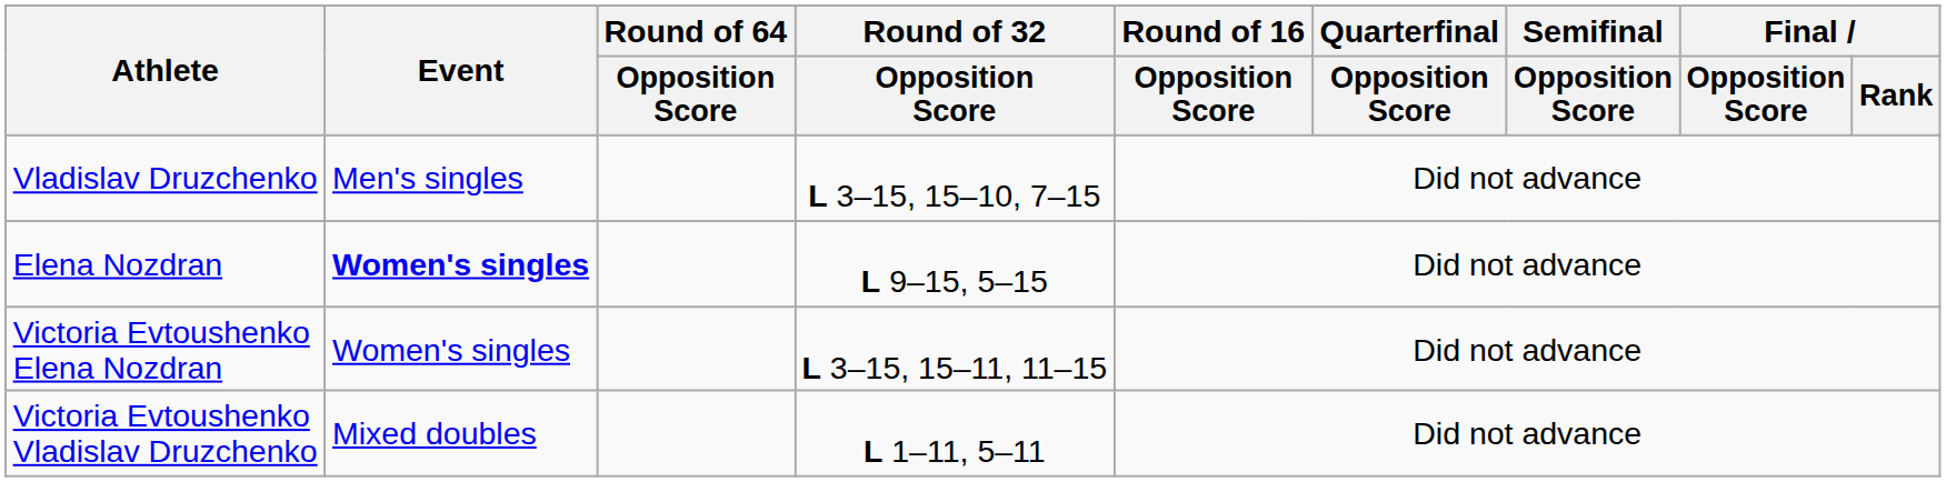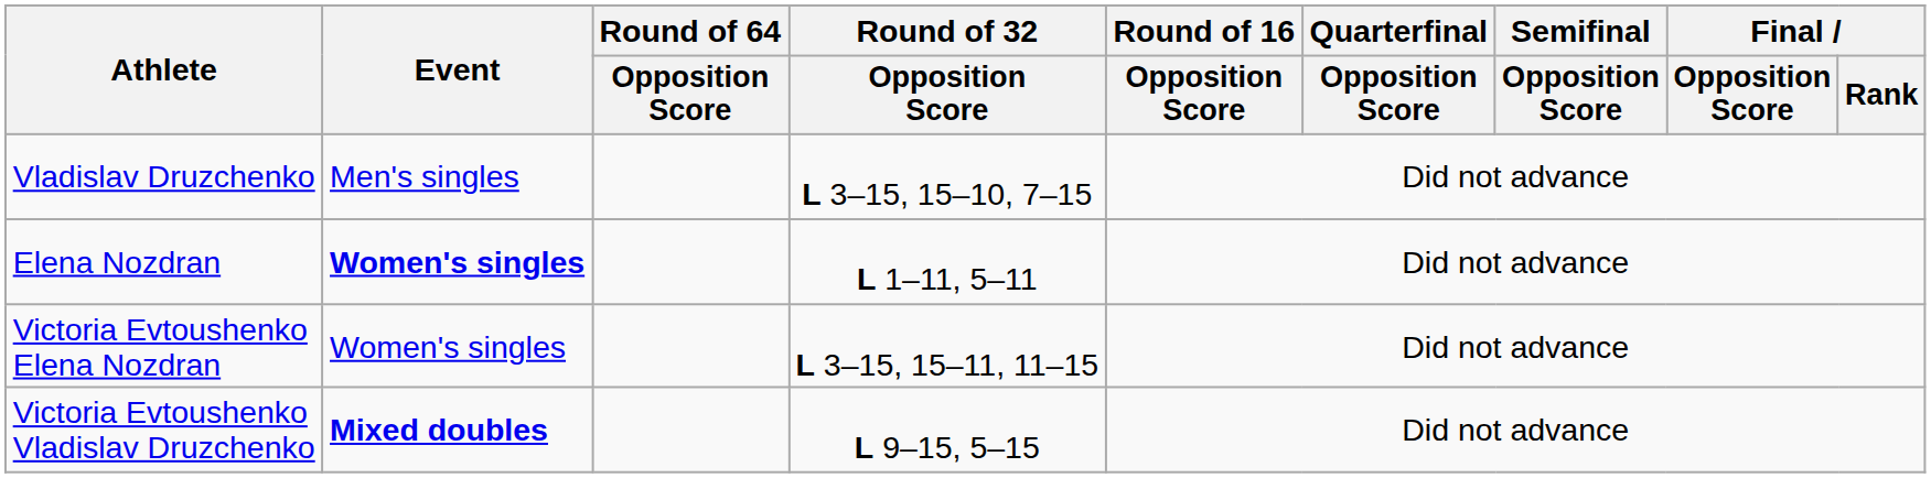Elena Nozdran | Round of 32 / Opposition Score: L 9–15, 5–15 -> L 1–11, 5–11
Victoria Evtoushenko Vladislav Druzchenko | Event: normal -> bold
Victoria Evtoushenko Vladislav Druzchenko | Round of 32 / Opposition Score: L 1–11, 5–11 -> L 9–15, 5–15
